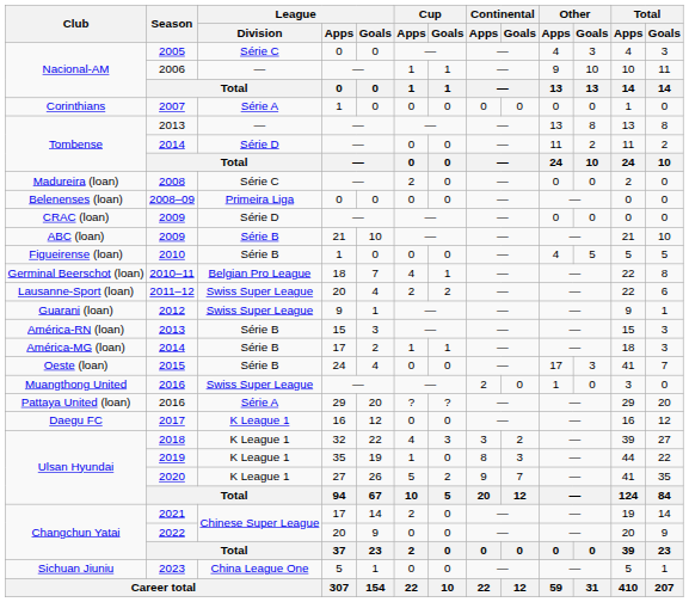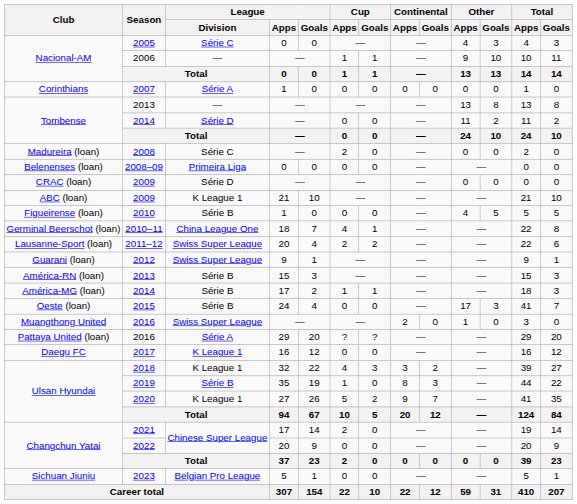ABC (loan) / 2009 | League / Division: Série B -> K League 1
2010–11 | League / Division: Belgian Pro League -> China League One
2019 | League / Division: K League 1 -> Série B
2023 | League / Division: China League One -> Belgian Pro League
